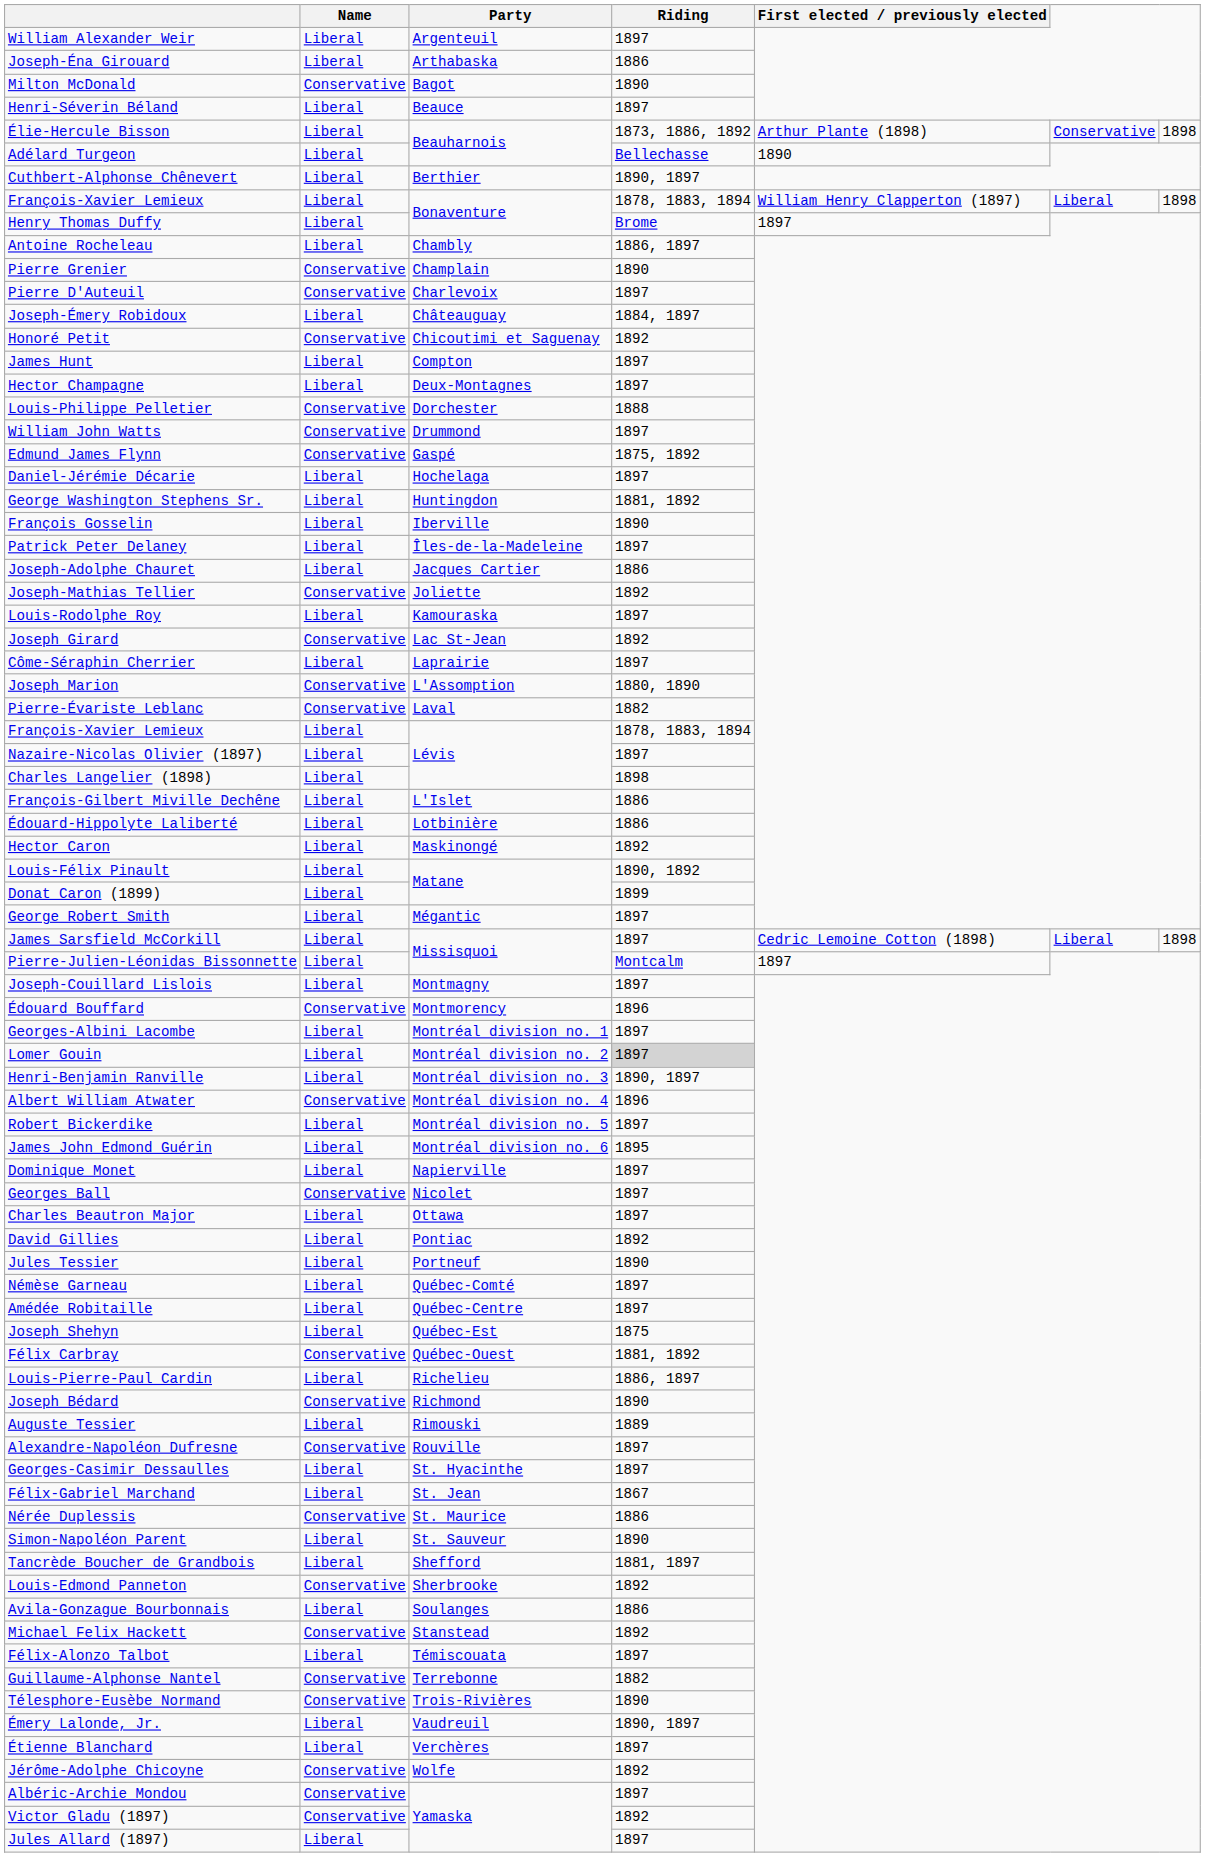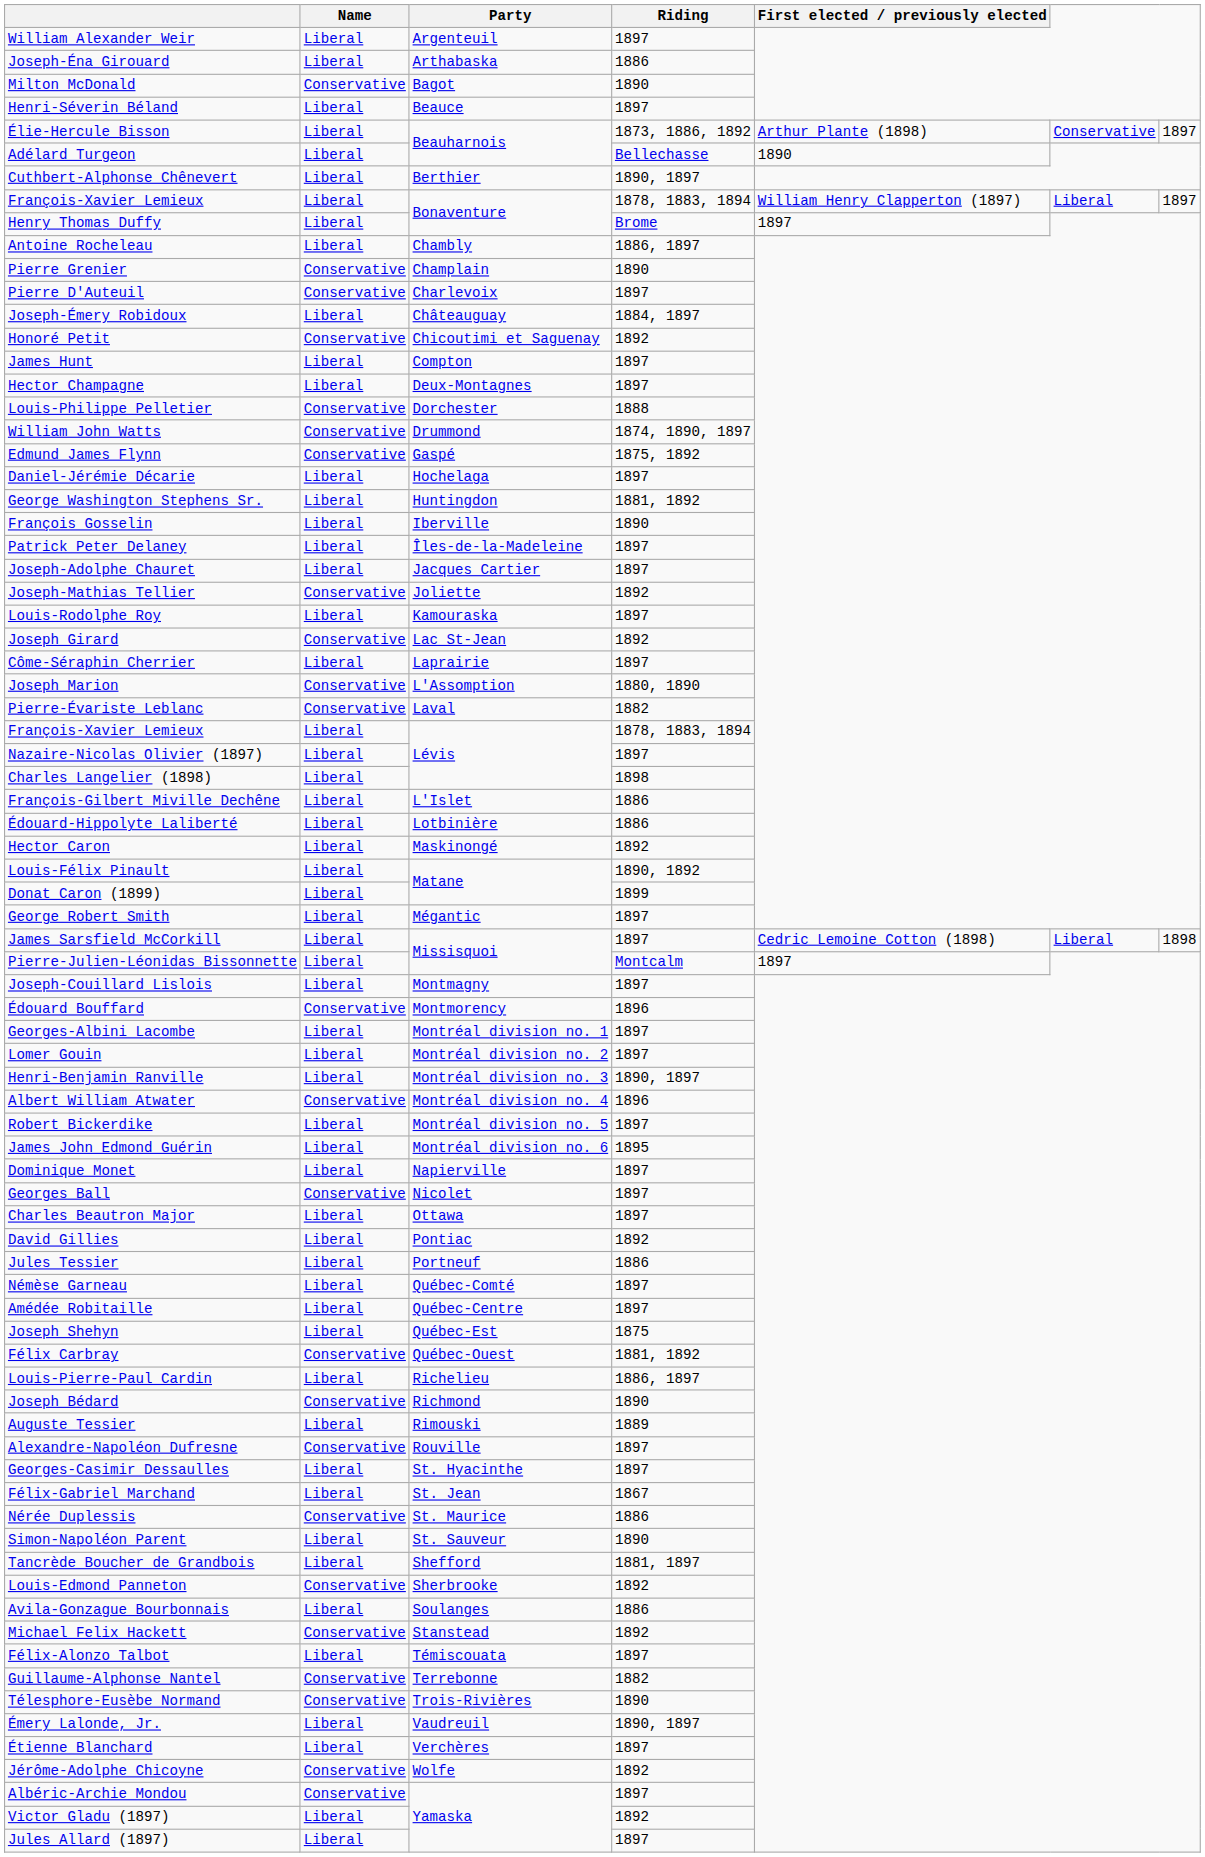Élie-Hercule Bisson | column 7: 1898 -> 1897
François-Xavier Lemieux / Bonaventure | column 7: 1898 -> 1897
William John Watts | Riding: 1897 -> 1874, 1890, 1897
Joseph-Adolphe Chauret | Riding: 1886 -> 1897
Lomer Gouin | Riding: lightgrey background -> no background
Jules Tessier | Riding: 1890 -> 1886
Victor Gladu (1897) | Name: Conservative -> Liberal
